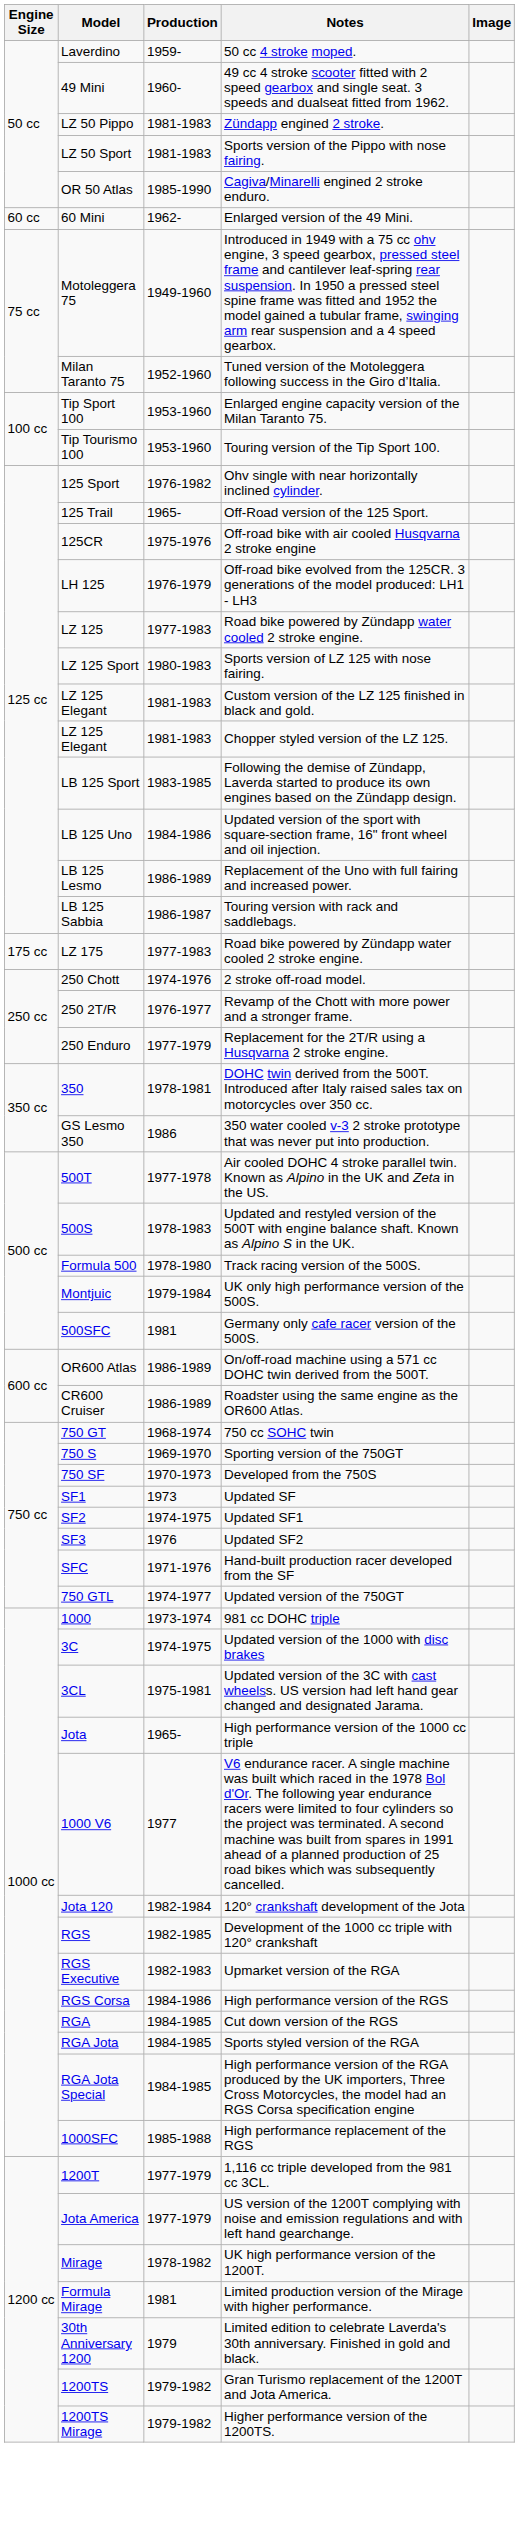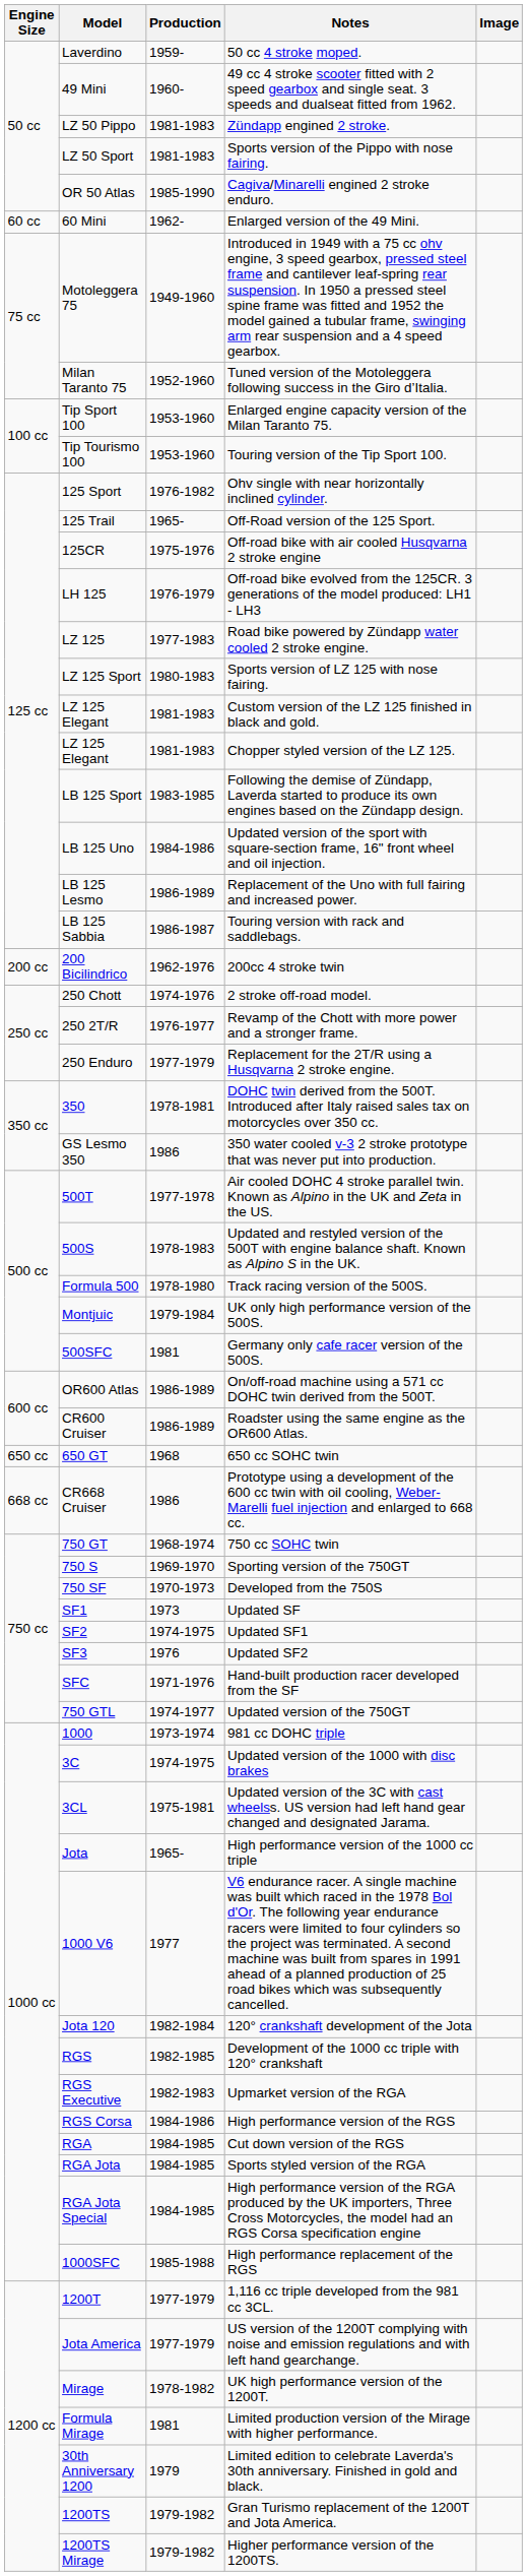- row: 175 cc | LZ 175 | 1977-1983 | Road bike powered by Zündapp water cooled 2 stroke engine.
+ row: 200 cc | 200 Bicilindrico | 1962-1976 | 200cc 4 stroke twin
+ row: 650 cc | 650 GT | 1968 | 650 cc SOHC twin
+ row: 668 cc | CR668 Cruiser | 1986 | Prototype using a development of the 600 cc twin with oil cooling, Weber-Marelli fuel injection and enlarged to 668 cc.
